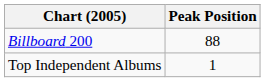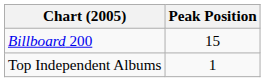Billboard 200 | Peak Position: 88 -> 15
